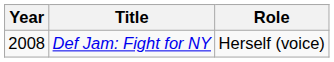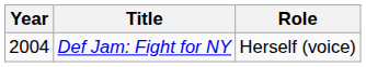Def Jam: Fight for NY | Year: 2008 -> 2004
